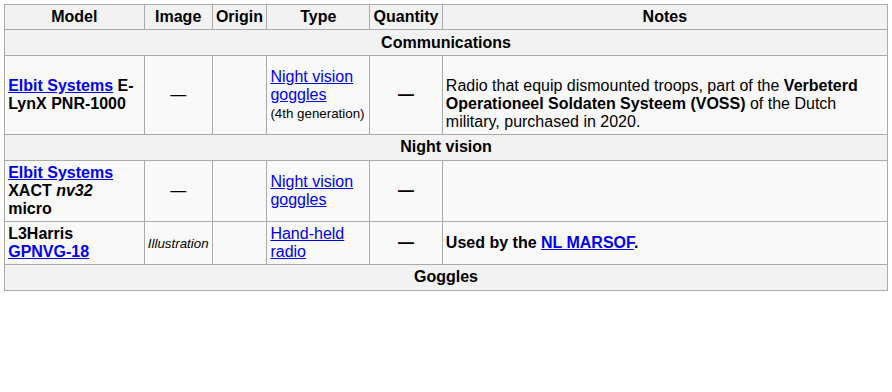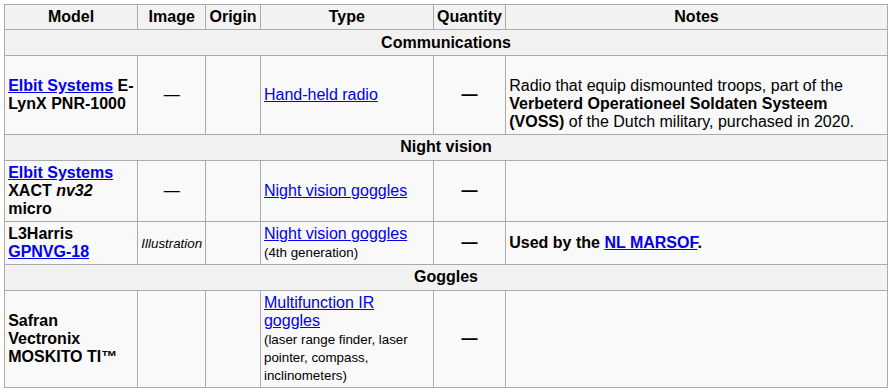Elbit Systems E-LynX PNR-1000 | Type: Night vision goggles (4th generation) -> Hand-held radio
L3Harris GPNVG-18 | Type: Hand-held radio -> Night vision goggles (4th generation)
+ row: Safran Vectronix MOSKITO TI™ | Multifunction IR goggles (laser range finder, laser pointer, compass, inclinometers) | —
